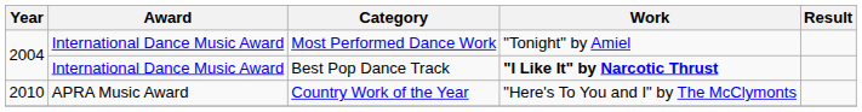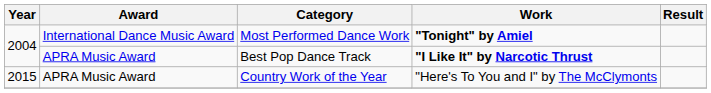Most Performed Dance Work | Work: normal -> bold
Best Pop Dance Track | Award: International Dance Music Award -> APRA Music Award
Country Work of the Year | Year: 2010 -> 2015
